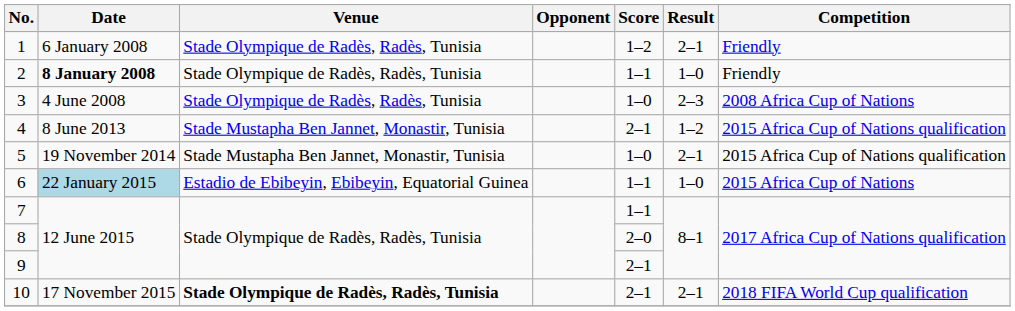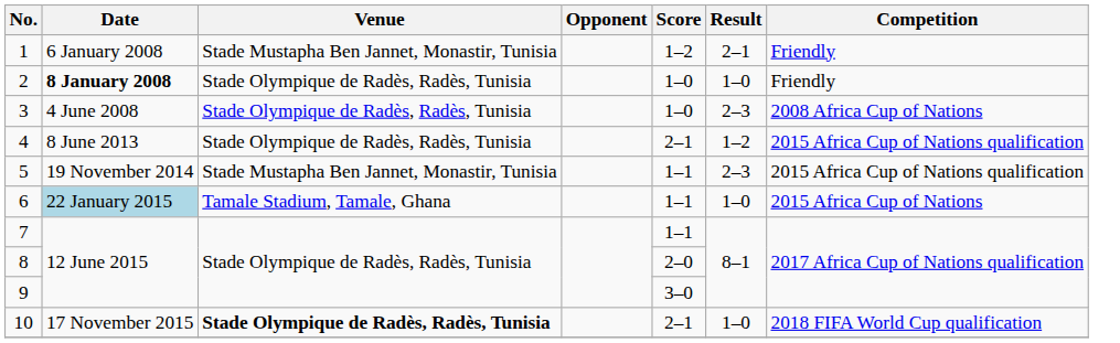1 | Venue: Stade Olympique de Radès, Radès, Tunisia -> Stade Mustapha Ben Jannet, Monastir, Tunisia
2 | Score: 1–1 -> 1–0
4 | Venue: Stade Mustapha Ben Jannet, Monastir, Tunisia -> Stade Olympique de Radès, Radès, Tunisia
5 | Score: 1–0 -> 1–1
5 | Result: 2–1 -> 2–3
6 | Venue: Estadio de Ebibeyin, Ebibeyin, Equatorial Guinea -> Tamale Stadium, Tamale, Ghana
9 | Score: 2–1 -> 3–0
10 | Result: 2–1 -> 1–0
